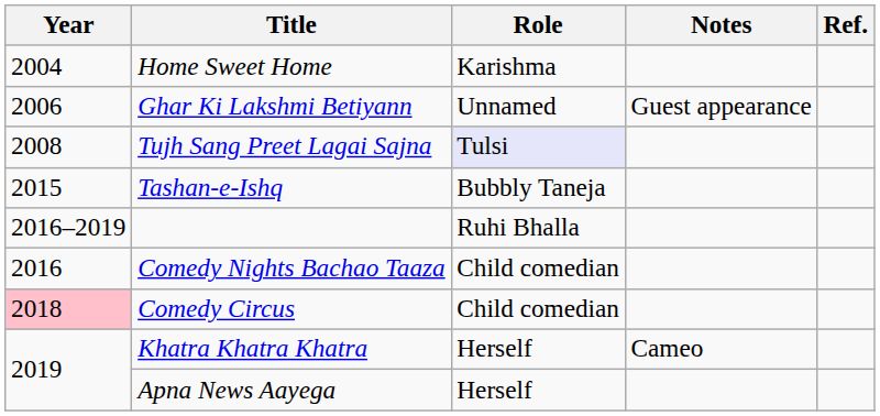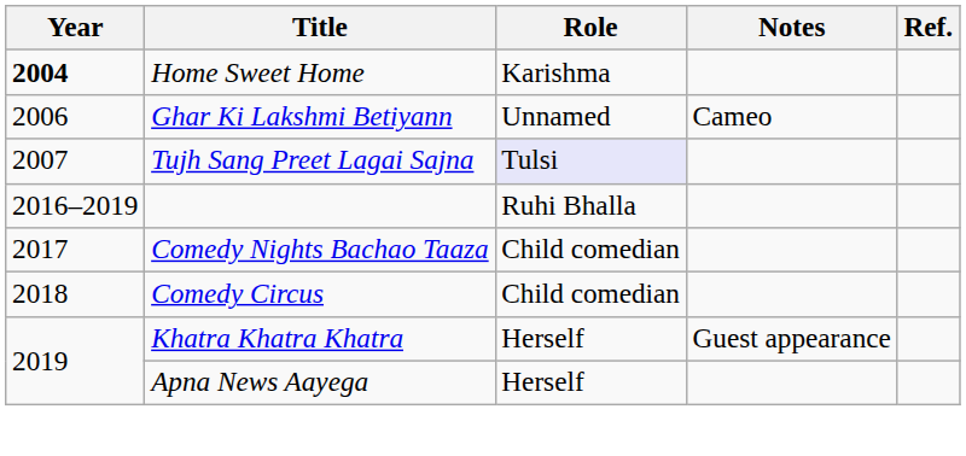Home Sweet Home | Year: normal -> bold
Ghar Ki Lakshmi Betiyann | Notes: Guest appearance -> Cameo
Tujh Sang Preet Lagai Sajna | Year: 2008 -> 2007
- row: 2015 | Tashan-e-Ishq | Bubbly Taneja
Comedy Nights Bachao Taaza | Year: 2016 -> 2017
Comedy Circus | Year: pink background -> no background
Khatra Khatra Khatra | Notes: Cameo -> Guest appearance
